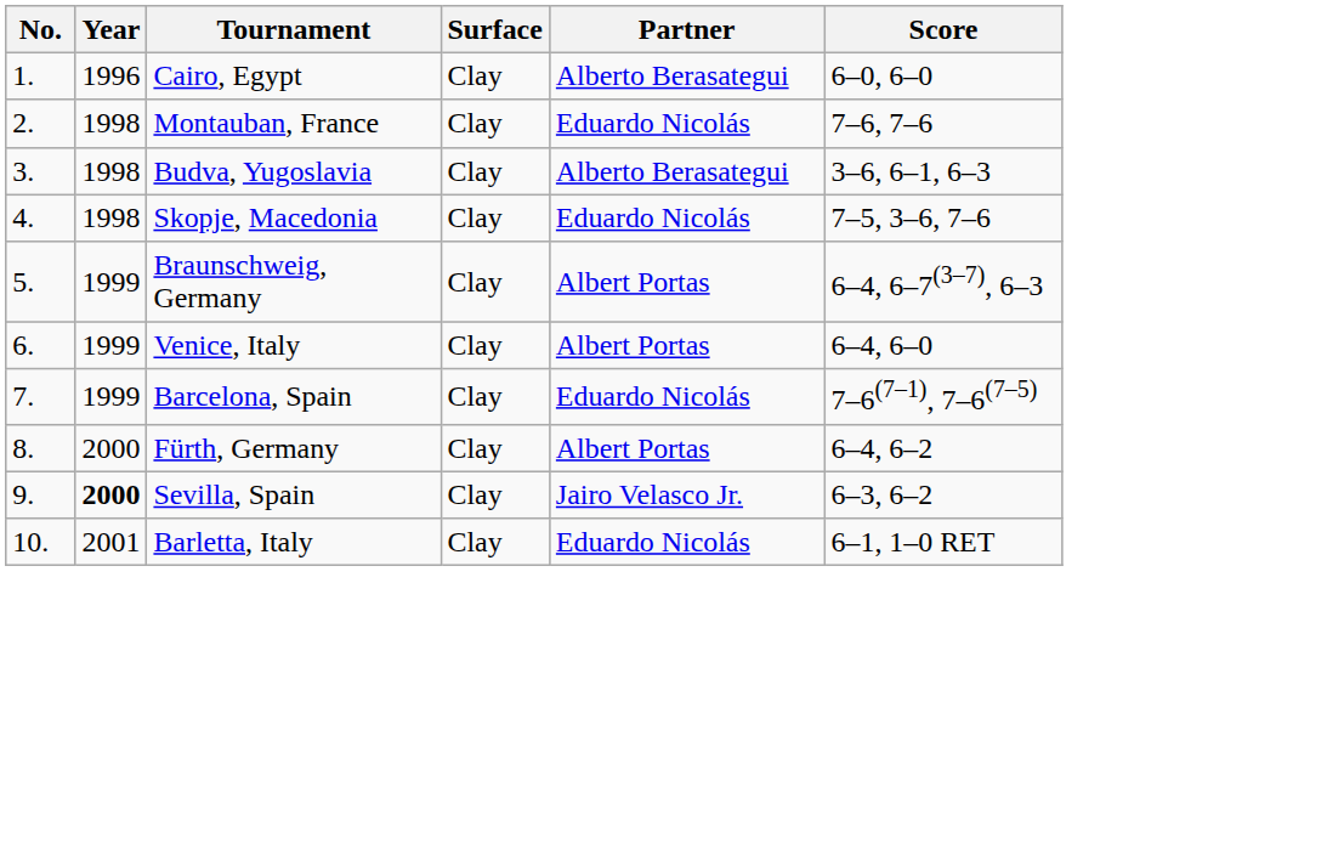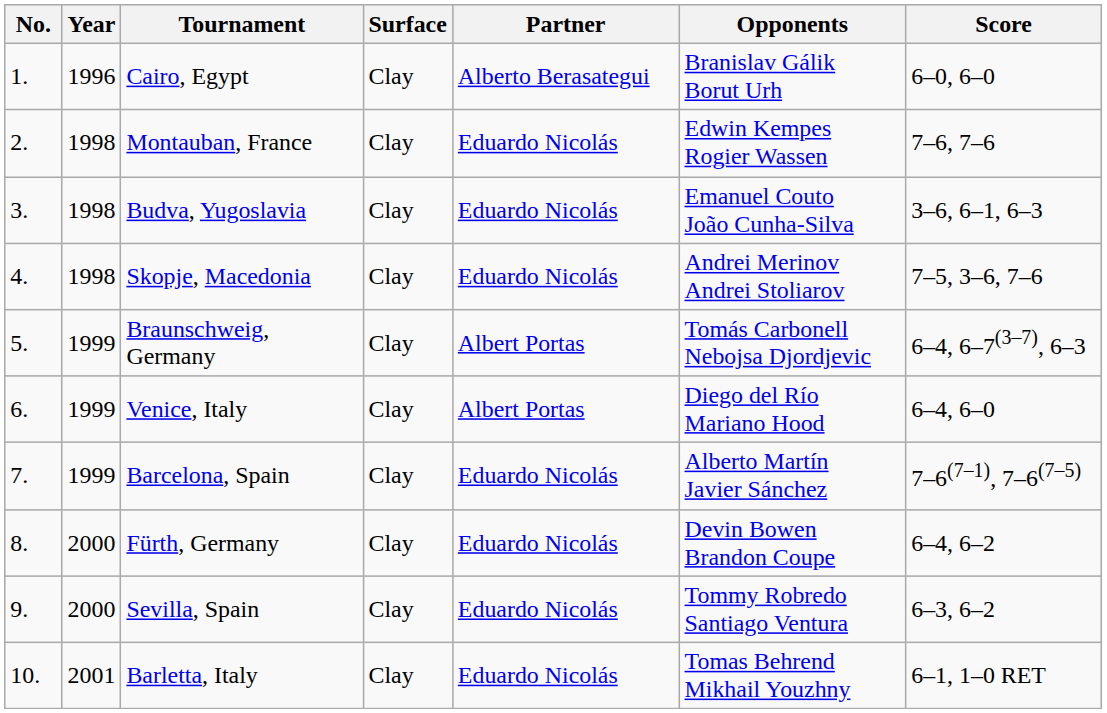+ column: Opponents | Branislav Gálik Borut Urh | Edwin Kempes Rogier Wassen | Emanuel Couto João Cunha-Silva | Andrei Merinov Andrei Stoliarov | Tomás Carbonell Nebojsa Djordjevic | Diego del Río Mariano Hood | Alberto Martín Javier Sánchez | Devin Bowen Brandon Coupe | Tommy Robredo Santiago Ventura | Tomas Behrend Mikhail Youzhny
Budva, Yugoslavia | Partner: Alberto Berasategui -> Eduardo Nicolás
Fürth, Germany | Partner: Albert Portas -> Eduardo Nicolás
Sevilla, Spain | Year: bold -> normal
Sevilla, Spain | Partner: Jairo Velasco Jr. -> Eduardo Nicolás
